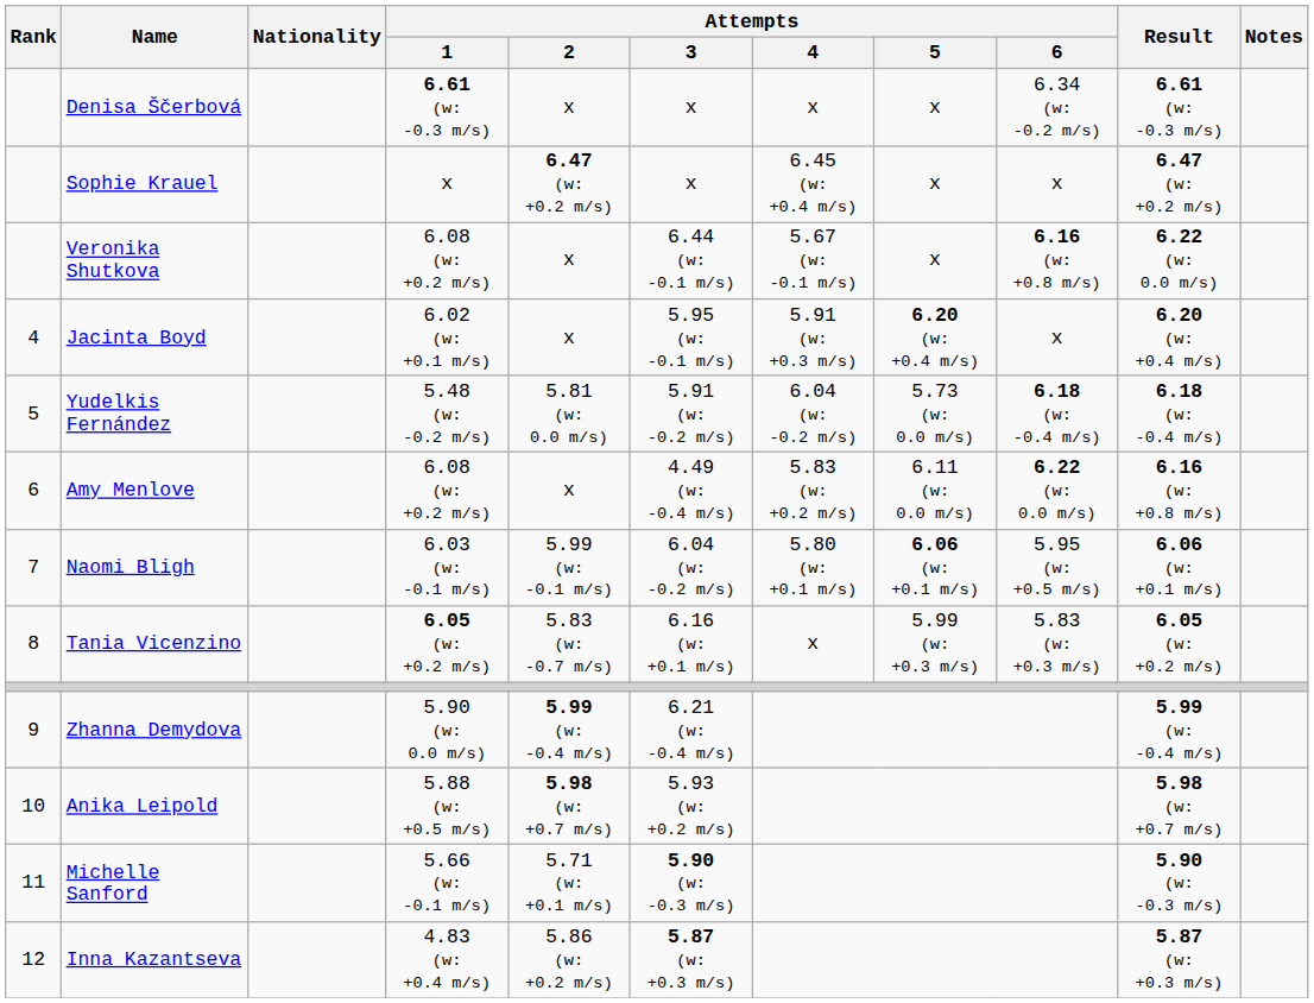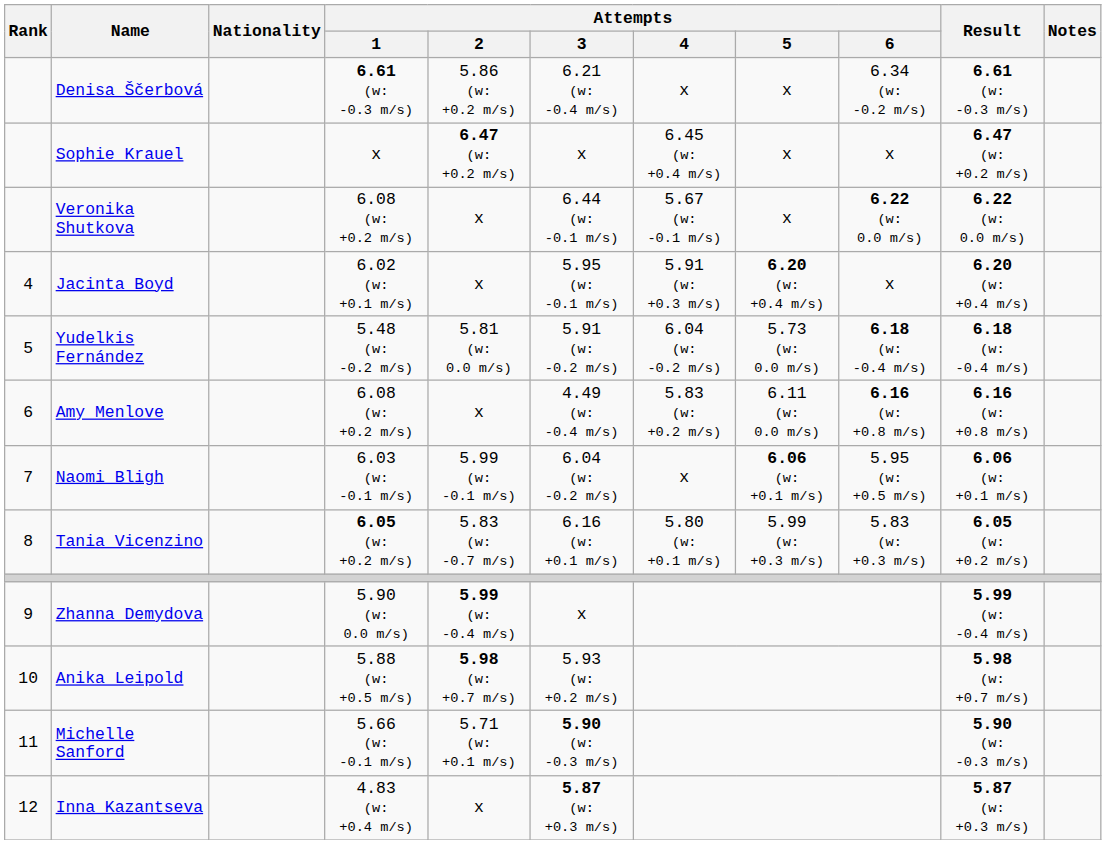Denisa Ščerbová | Attempts / 2: x -> 5.86 (w: +0.2 m/s)
Denisa Ščerbová | Attempts / 3: x -> 6.21 (w: -0.4 m/s)
Veronika Shutkova | Attempts / 6: 6.16 (w: +0.8 m/s) -> 6.22 (w: 0.0 m/s)
Amy Menlove | Attempts / 6: 6.22 (w: 0.0 m/s) -> 6.16 (w: +0.8 m/s)
Naomi Bligh | Attempts / 4: 5.80 (w: +0.1 m/s) -> x
Tania Vicenzino | Attempts / 4: x -> 5.80 (w: +0.1 m/s)
Zhanna Demydova | Attempts / 3: 6.21 (w: -0.4 m/s) -> x
Inna Kazantseva | Attempts / 2: 5.86 (w: +0.2 m/s) -> x
